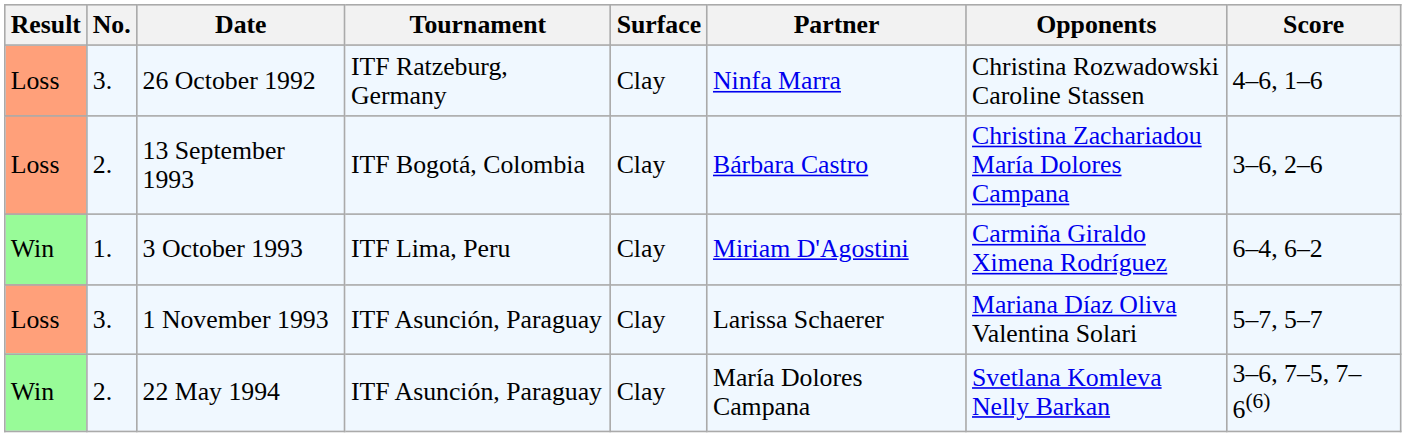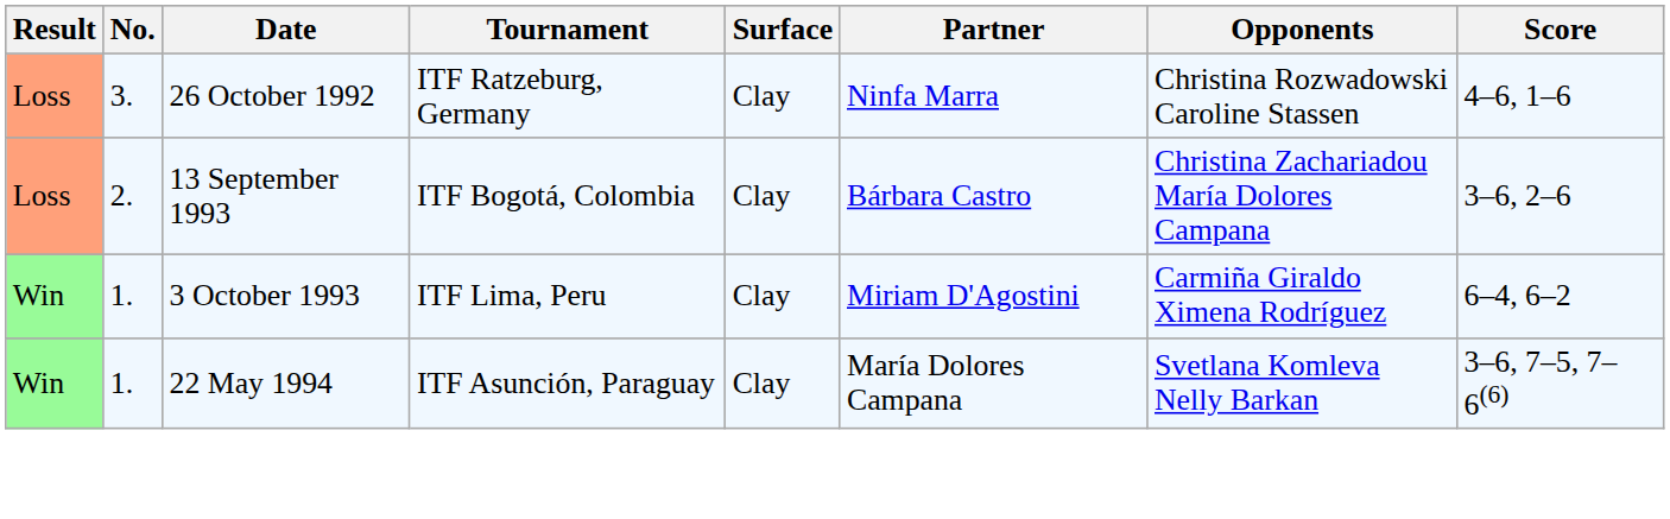- row: Loss | 3. | 1 November 1993 | ITF Asunción, Paraguay | Clay | Larissa Schaerer | Mariana Díaz Oliva Valentina Solari | 5–7, 5–7
22 May 1994 | No.: 2. -> 1.
